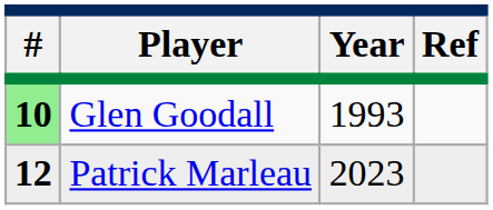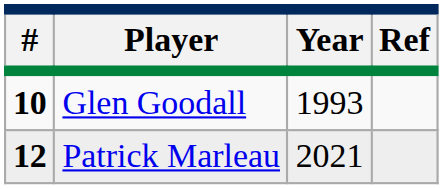Glen Goodall | #: lightgreen background -> no background
Patrick Marleau | Year: 2023 -> 2021
